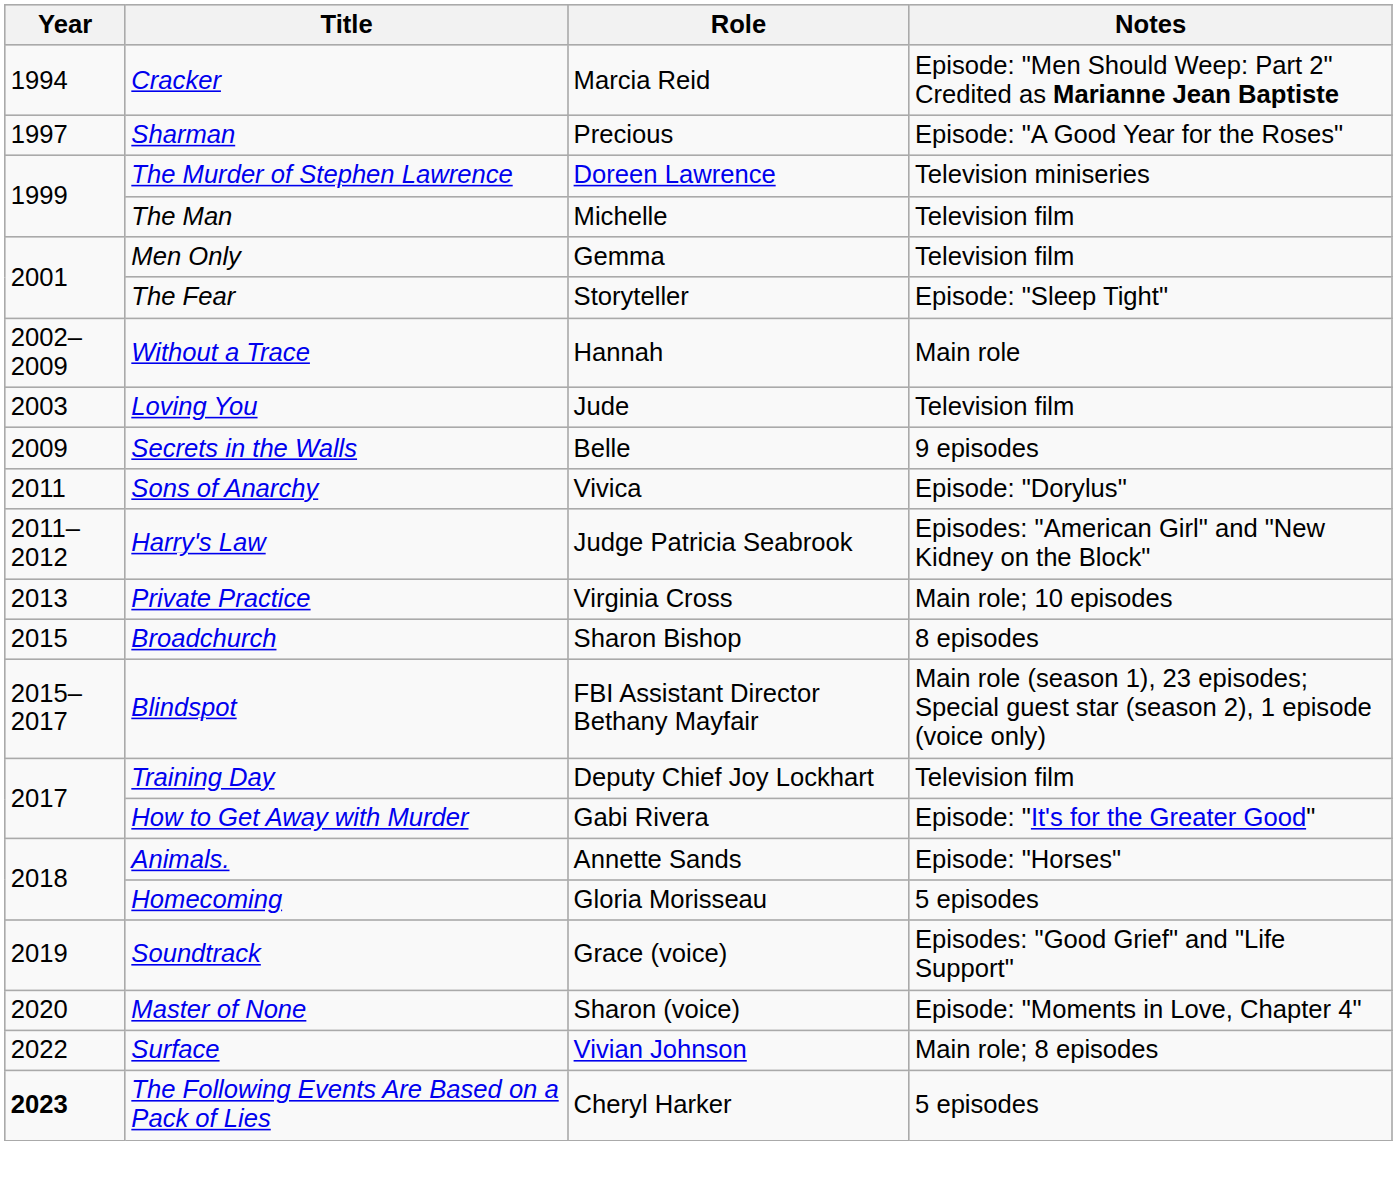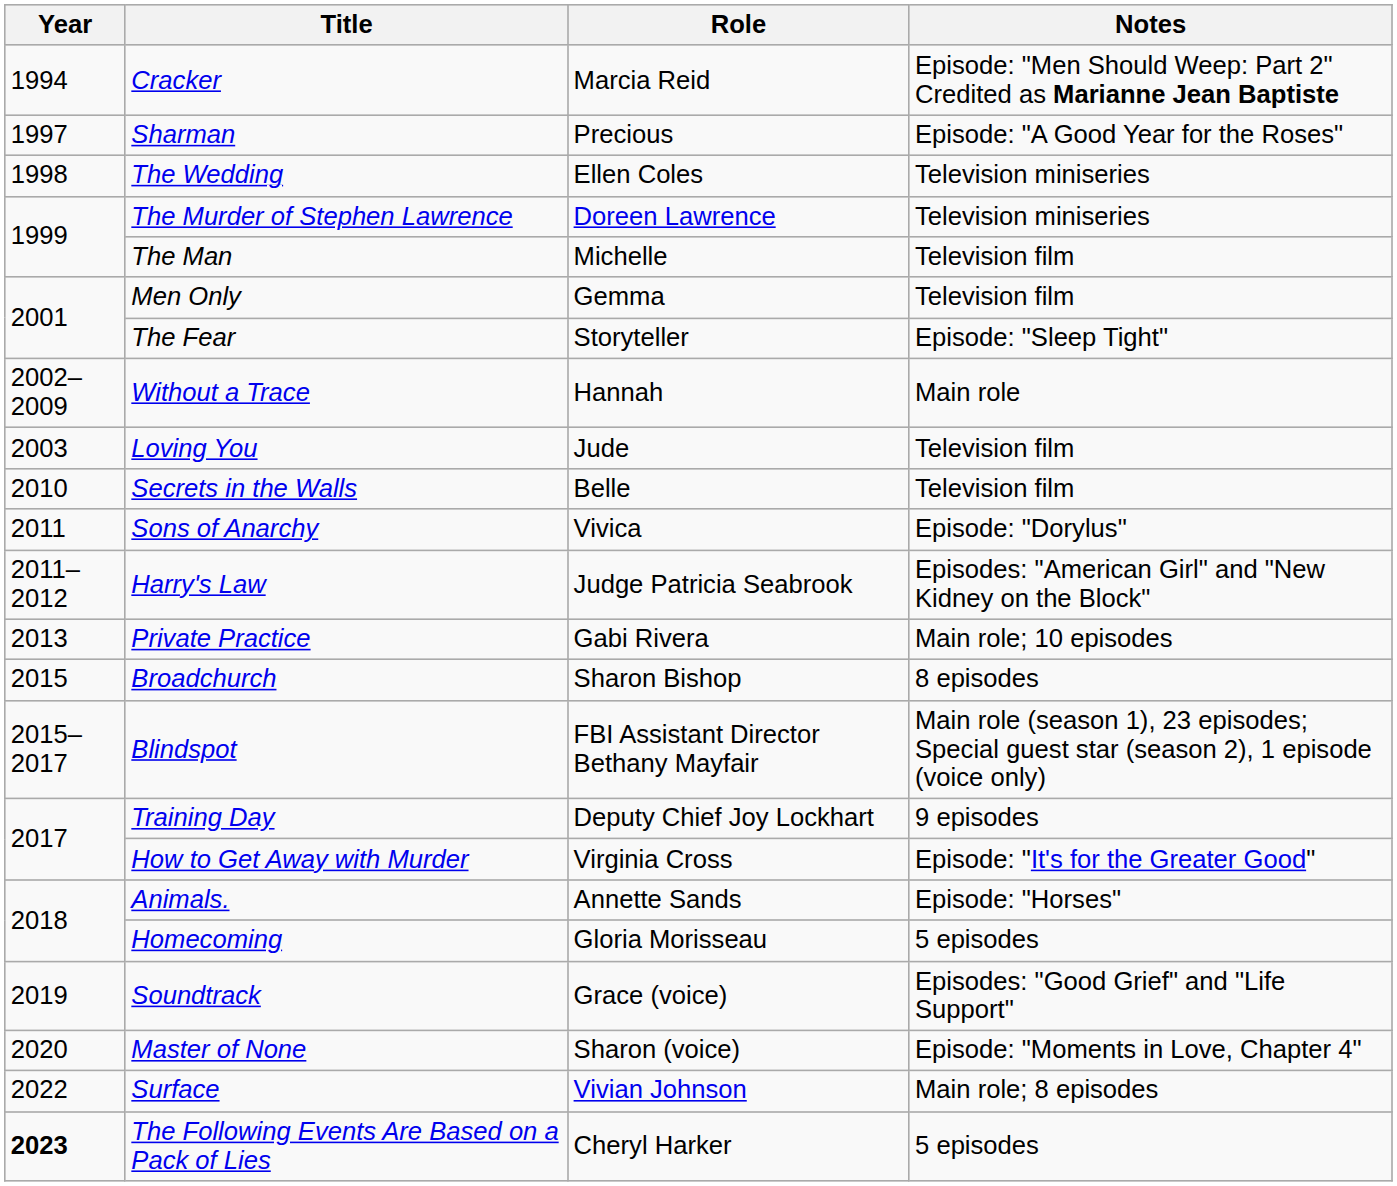+ row: 1998 | The Wedding | Ellen Coles | Television miniseries
Secrets in the Walls | Year: 2009 -> 2010
Secrets in the Walls | Notes: 9 episodes -> Television film
Private Practice | Role: Virginia Cross -> Gabi Rivera
Training Day | Notes: Television film -> 9 episodes
How to Get Away with Murder | Role: Gabi Rivera -> Virginia Cross
